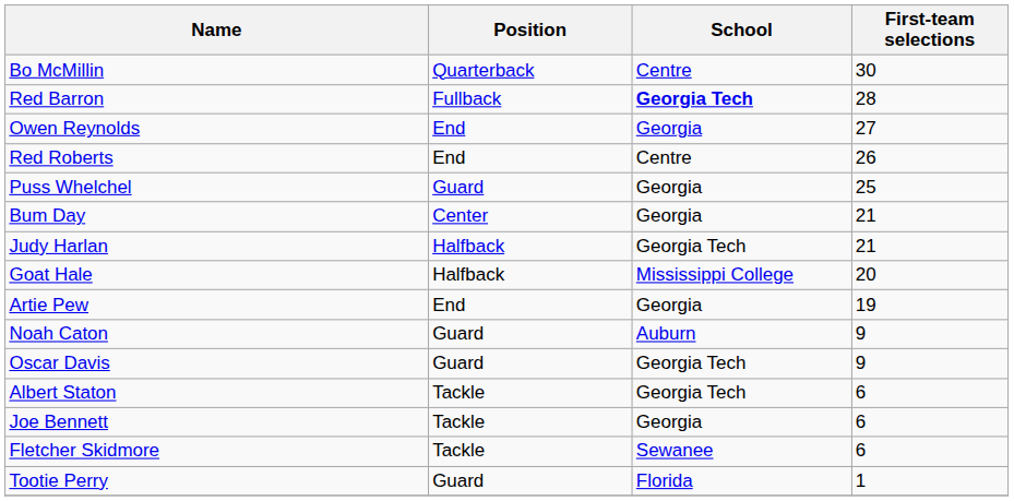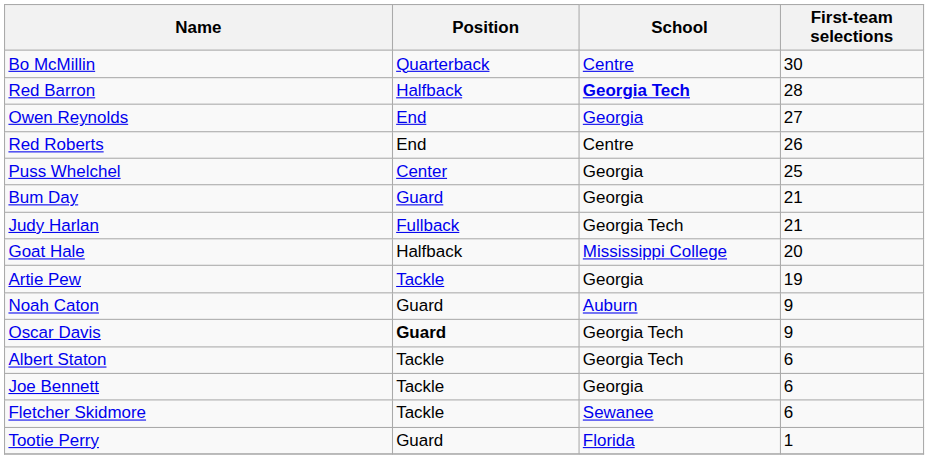Red Barron | Position: Fullback -> Halfback
Puss Whelchel | Position: Guard -> Center
Bum Day | Position: Center -> Guard
Judy Harlan | Position: Halfback -> Fullback
Artie Pew | Position: End -> Tackle
Oscar Davis | Position: normal -> bold
